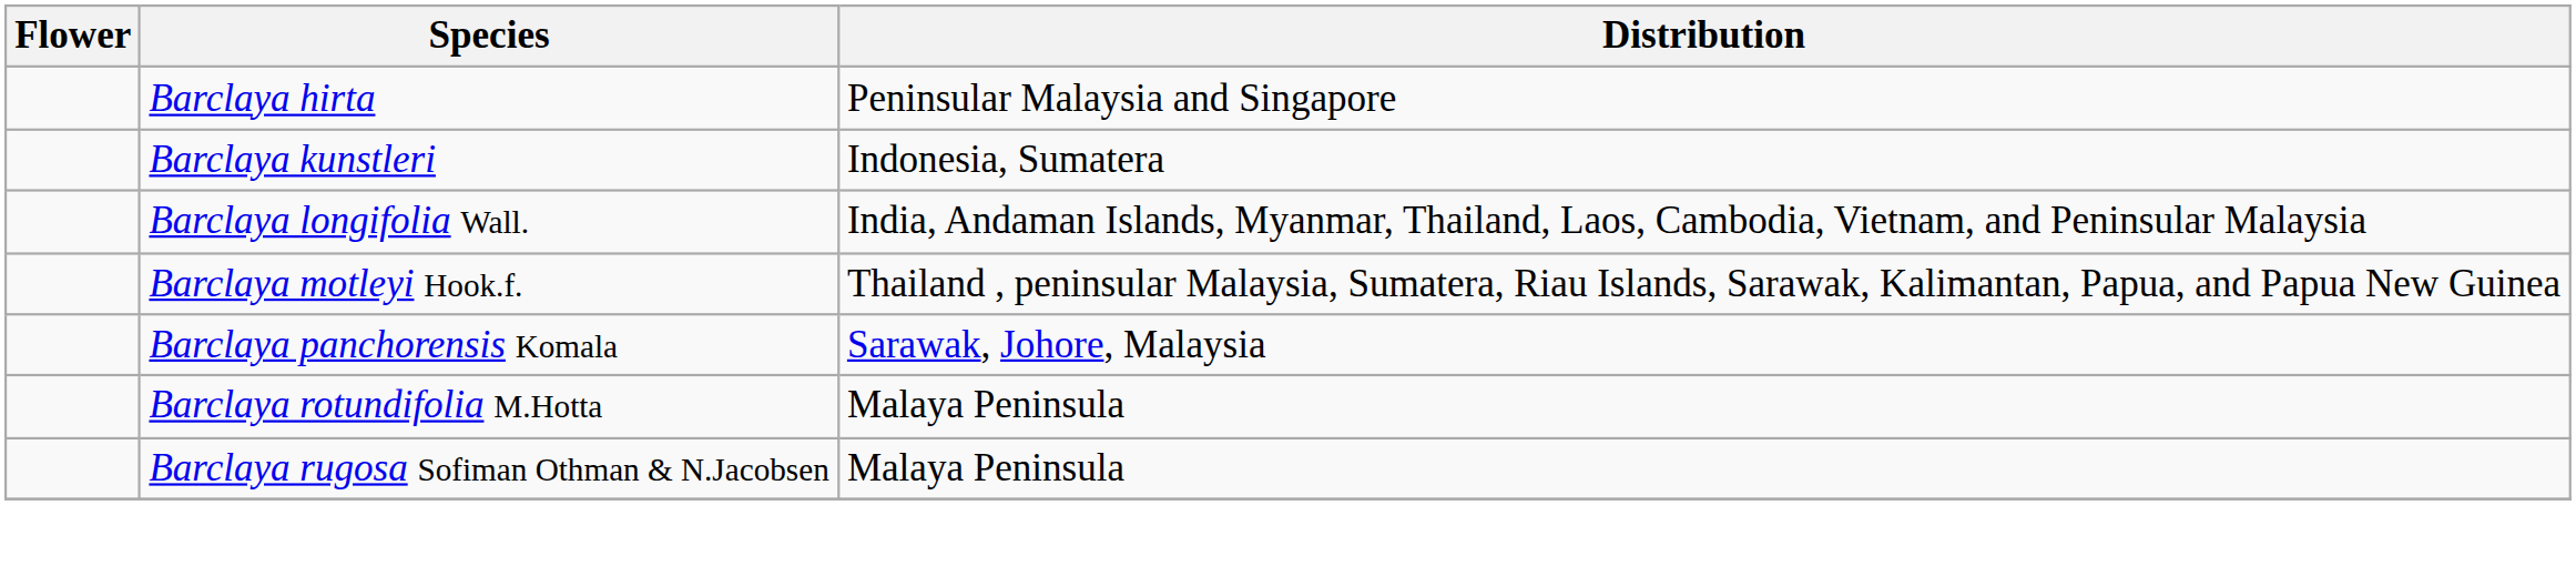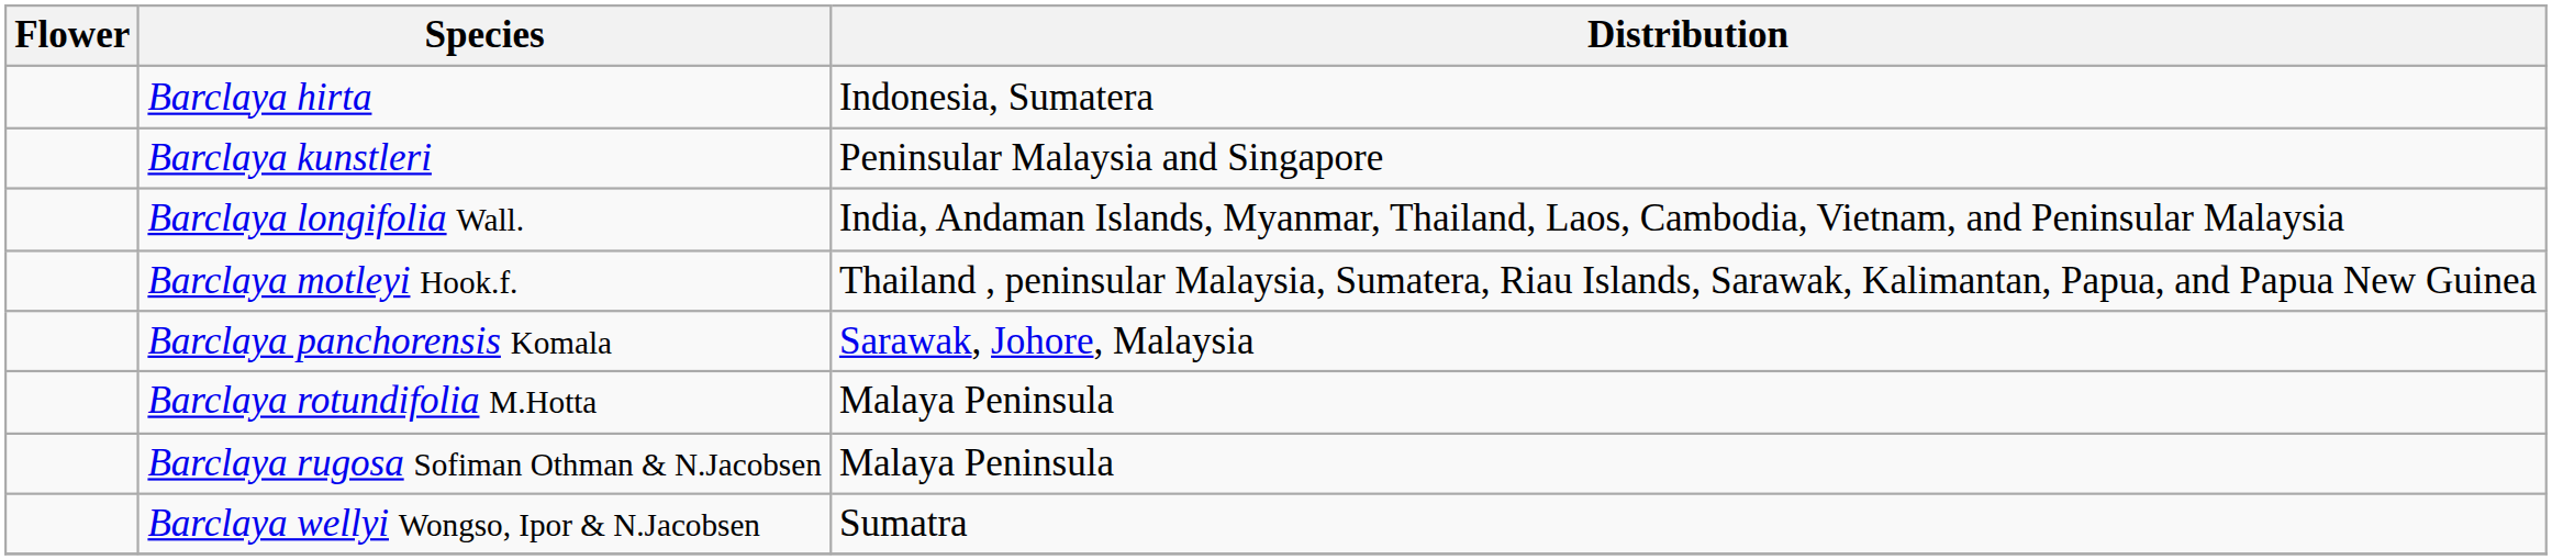Barclaya hirta | Distribution: Peninsular Malaysia and Singapore -> Indonesia, Sumatera
Barclaya kunstleri | Distribution: Indonesia, Sumatera -> Peninsular Malaysia and Singapore
+ row: Barclaya wellyi Wongso, Ipor & N.Jacobsen | Sumatra
